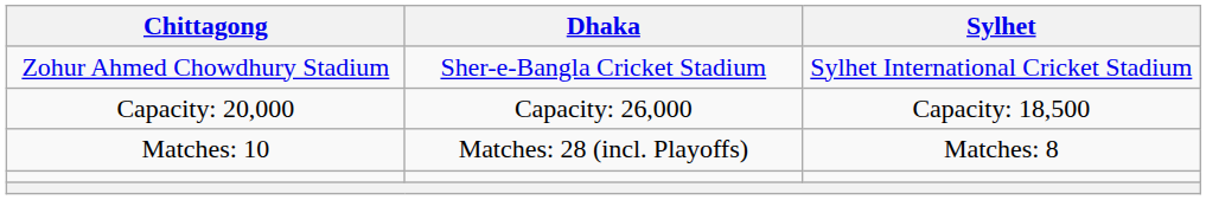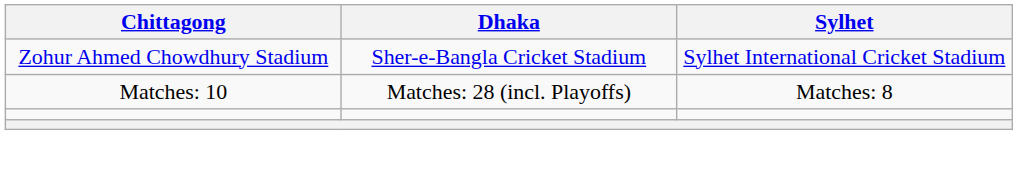- row: Capacity: 20,000 | Capacity: 26,000 | Capacity: 18,500
